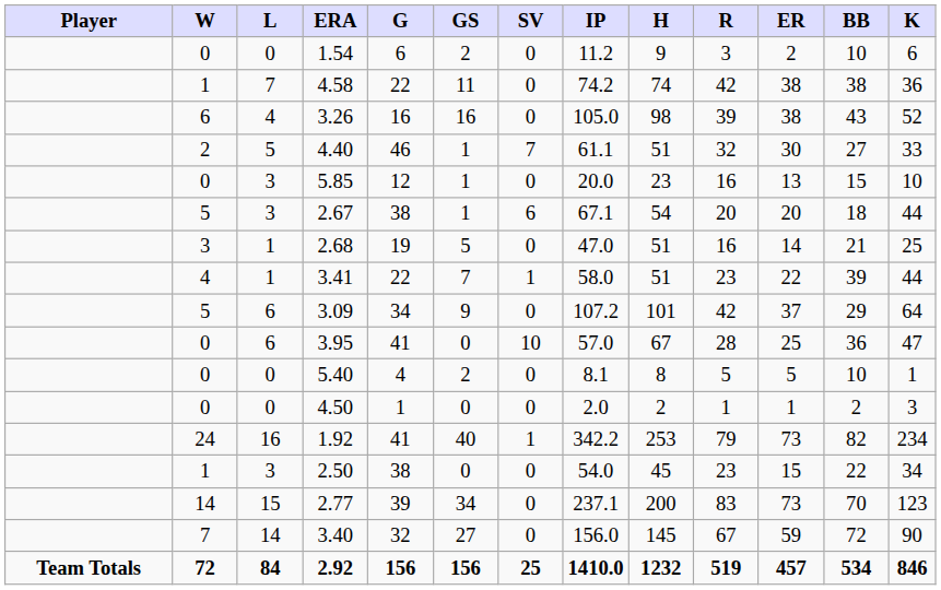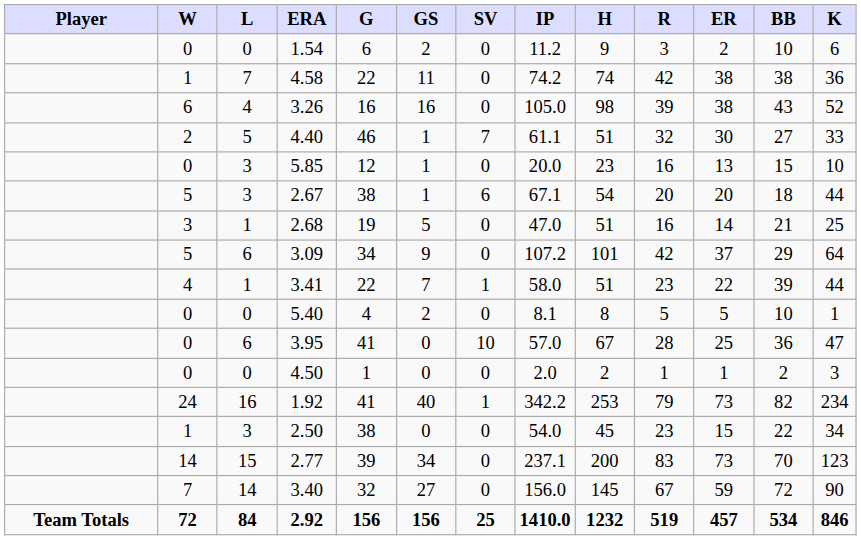rows swapped: 3.41 <-> 3.09
rows swapped: 5.40 <-> 3.95
